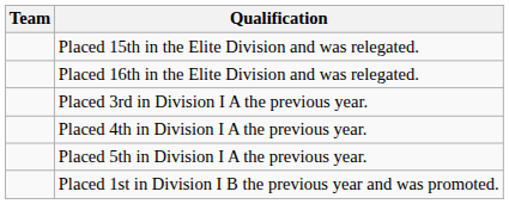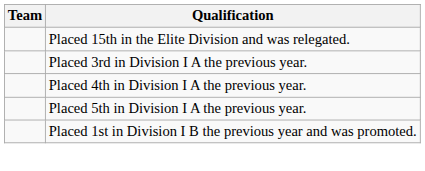- row: Placed 16th in the Elite Division and was relegated.
